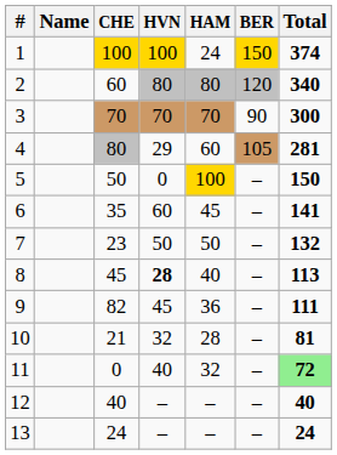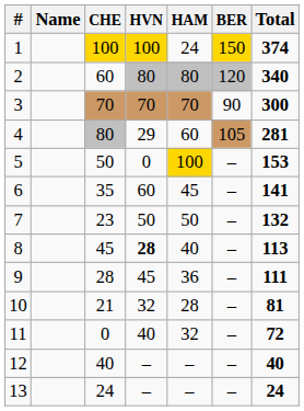5 | Total: 150 -> 153
9 | CHE: 82 -> 28
11 | Total: lightgreen background -> no background
